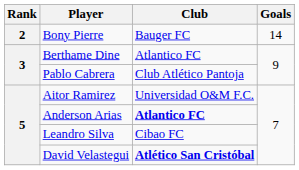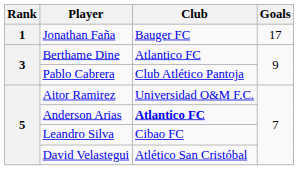+ row: 1 | Jonathan Faña | Bauger FC | 17
- row: 2 | Bony Pierre | Bauger FC | 14
David Velastegui | Club: bold -> normal
